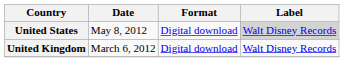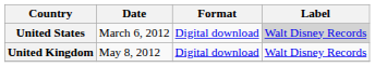United States | Date: May 8, 2012 -> March 6, 2012
United Kingdom | Date: March 6, 2012 -> May 8, 2012
